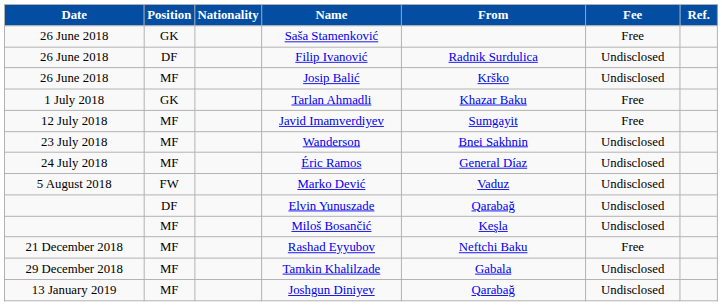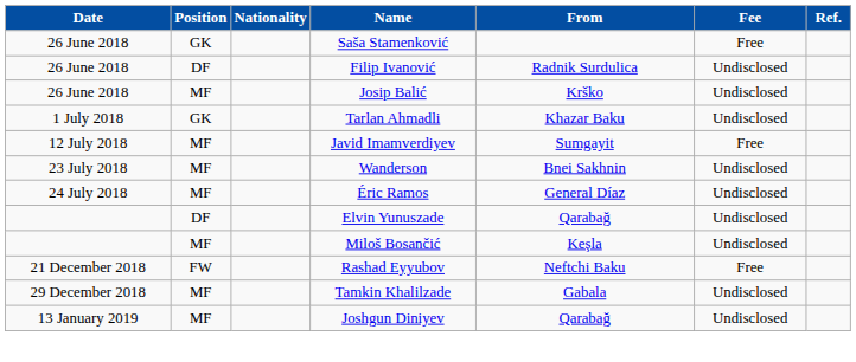Tarlan Ahmadli | Fee: Free -> Undisclosed
- row: 5 August 2018 | FW | Marko Dević | Vaduz | Undisclosed
Rashad Eyyubov | Position: MF -> FW
